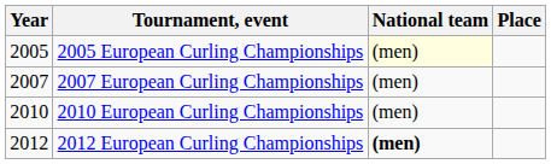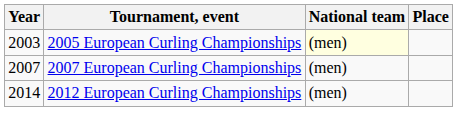2005 European Curling Championships | Year: 2005 -> 2003
- row: 2010 | 2010 European Curling Championships | (men)
2012 European Curling Championships | Year: 2012 -> 2014
2012 European Curling Championships | National team: bold -> normal
